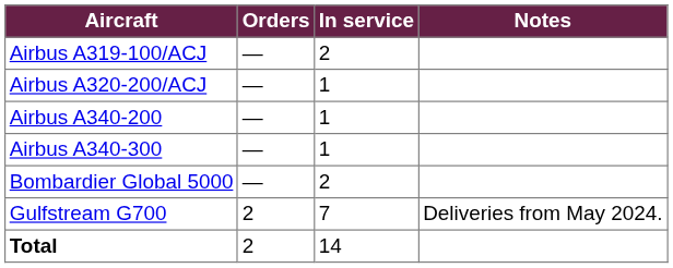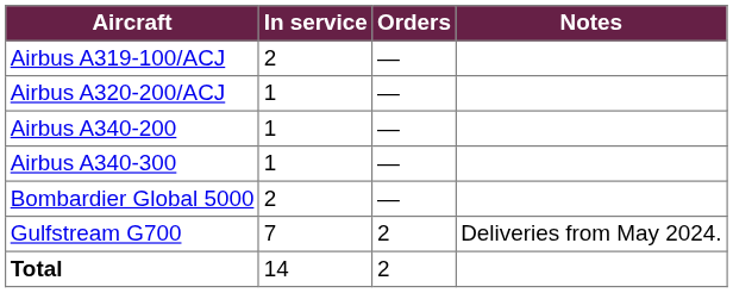columns swapped: In service <-> Orders
